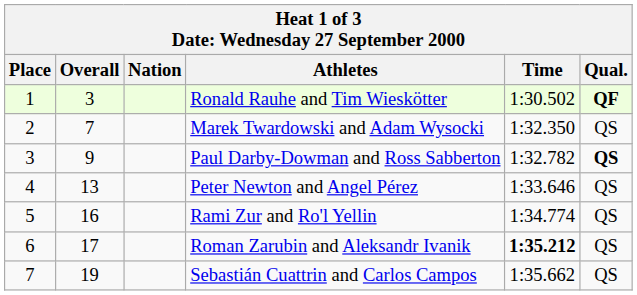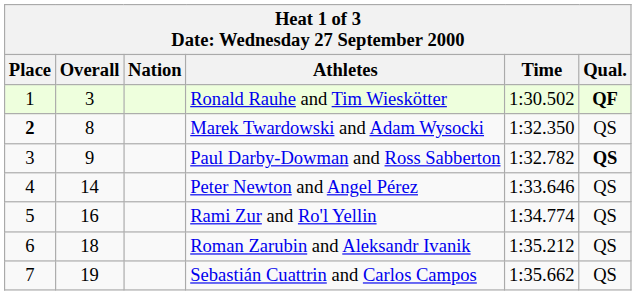Marek Twardowski and Adam Wysocki | Place: normal -> bold
Marek Twardowski and Adam Wysocki | Overall: 7 -> 8
Peter Newton and Angel Pérez | Overall: 13 -> 14
Roman Zarubin and Aleksandr Ivanik | Overall: 17 -> 18
Roman Zarubin and Aleksandr Ivanik | Time: bold -> normal
